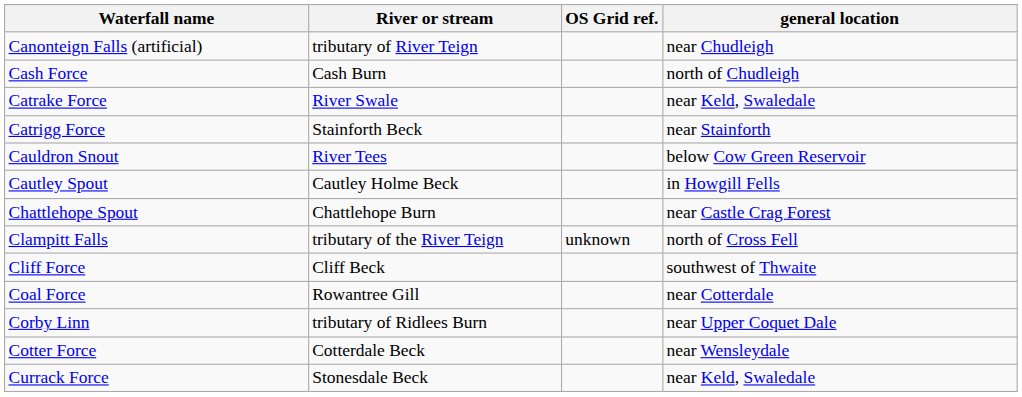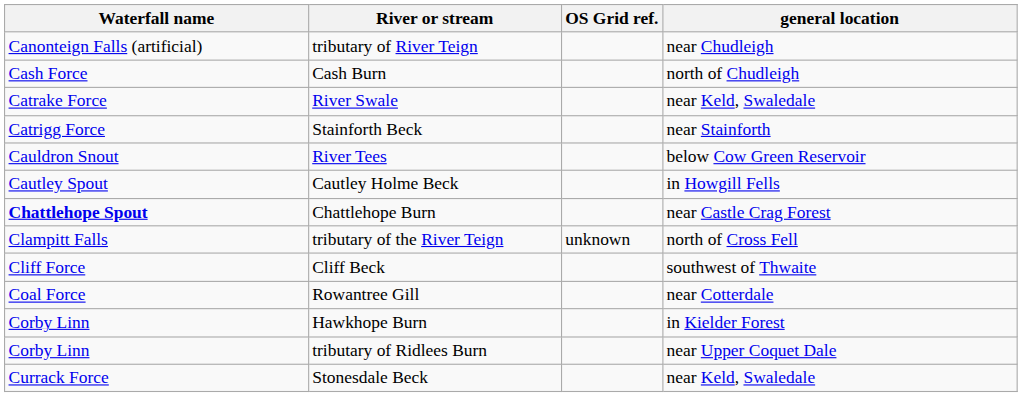Chattlehope Burn | Waterfall name: normal -> bold
+ row: Corby Linn | Hawkhope Burn | in Kielder Forest
- row: Cotter Force | Cotterdale Beck | near Wensleydale
